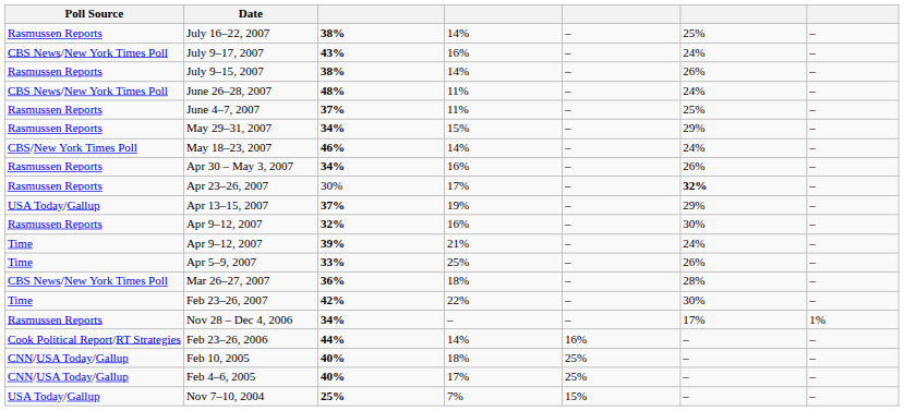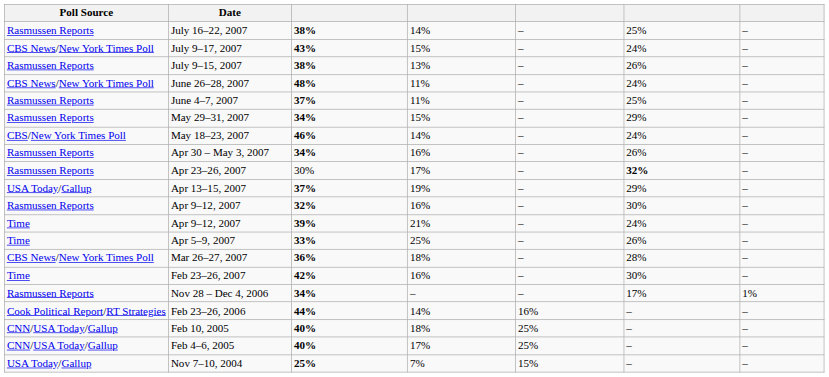July 9–17, 2007 | column 4: 16% -> 15%
July 9–15, 2007 | column 4: 14% -> 13%
Feb 23–26, 2007 | column 4: 22% -> 16%
